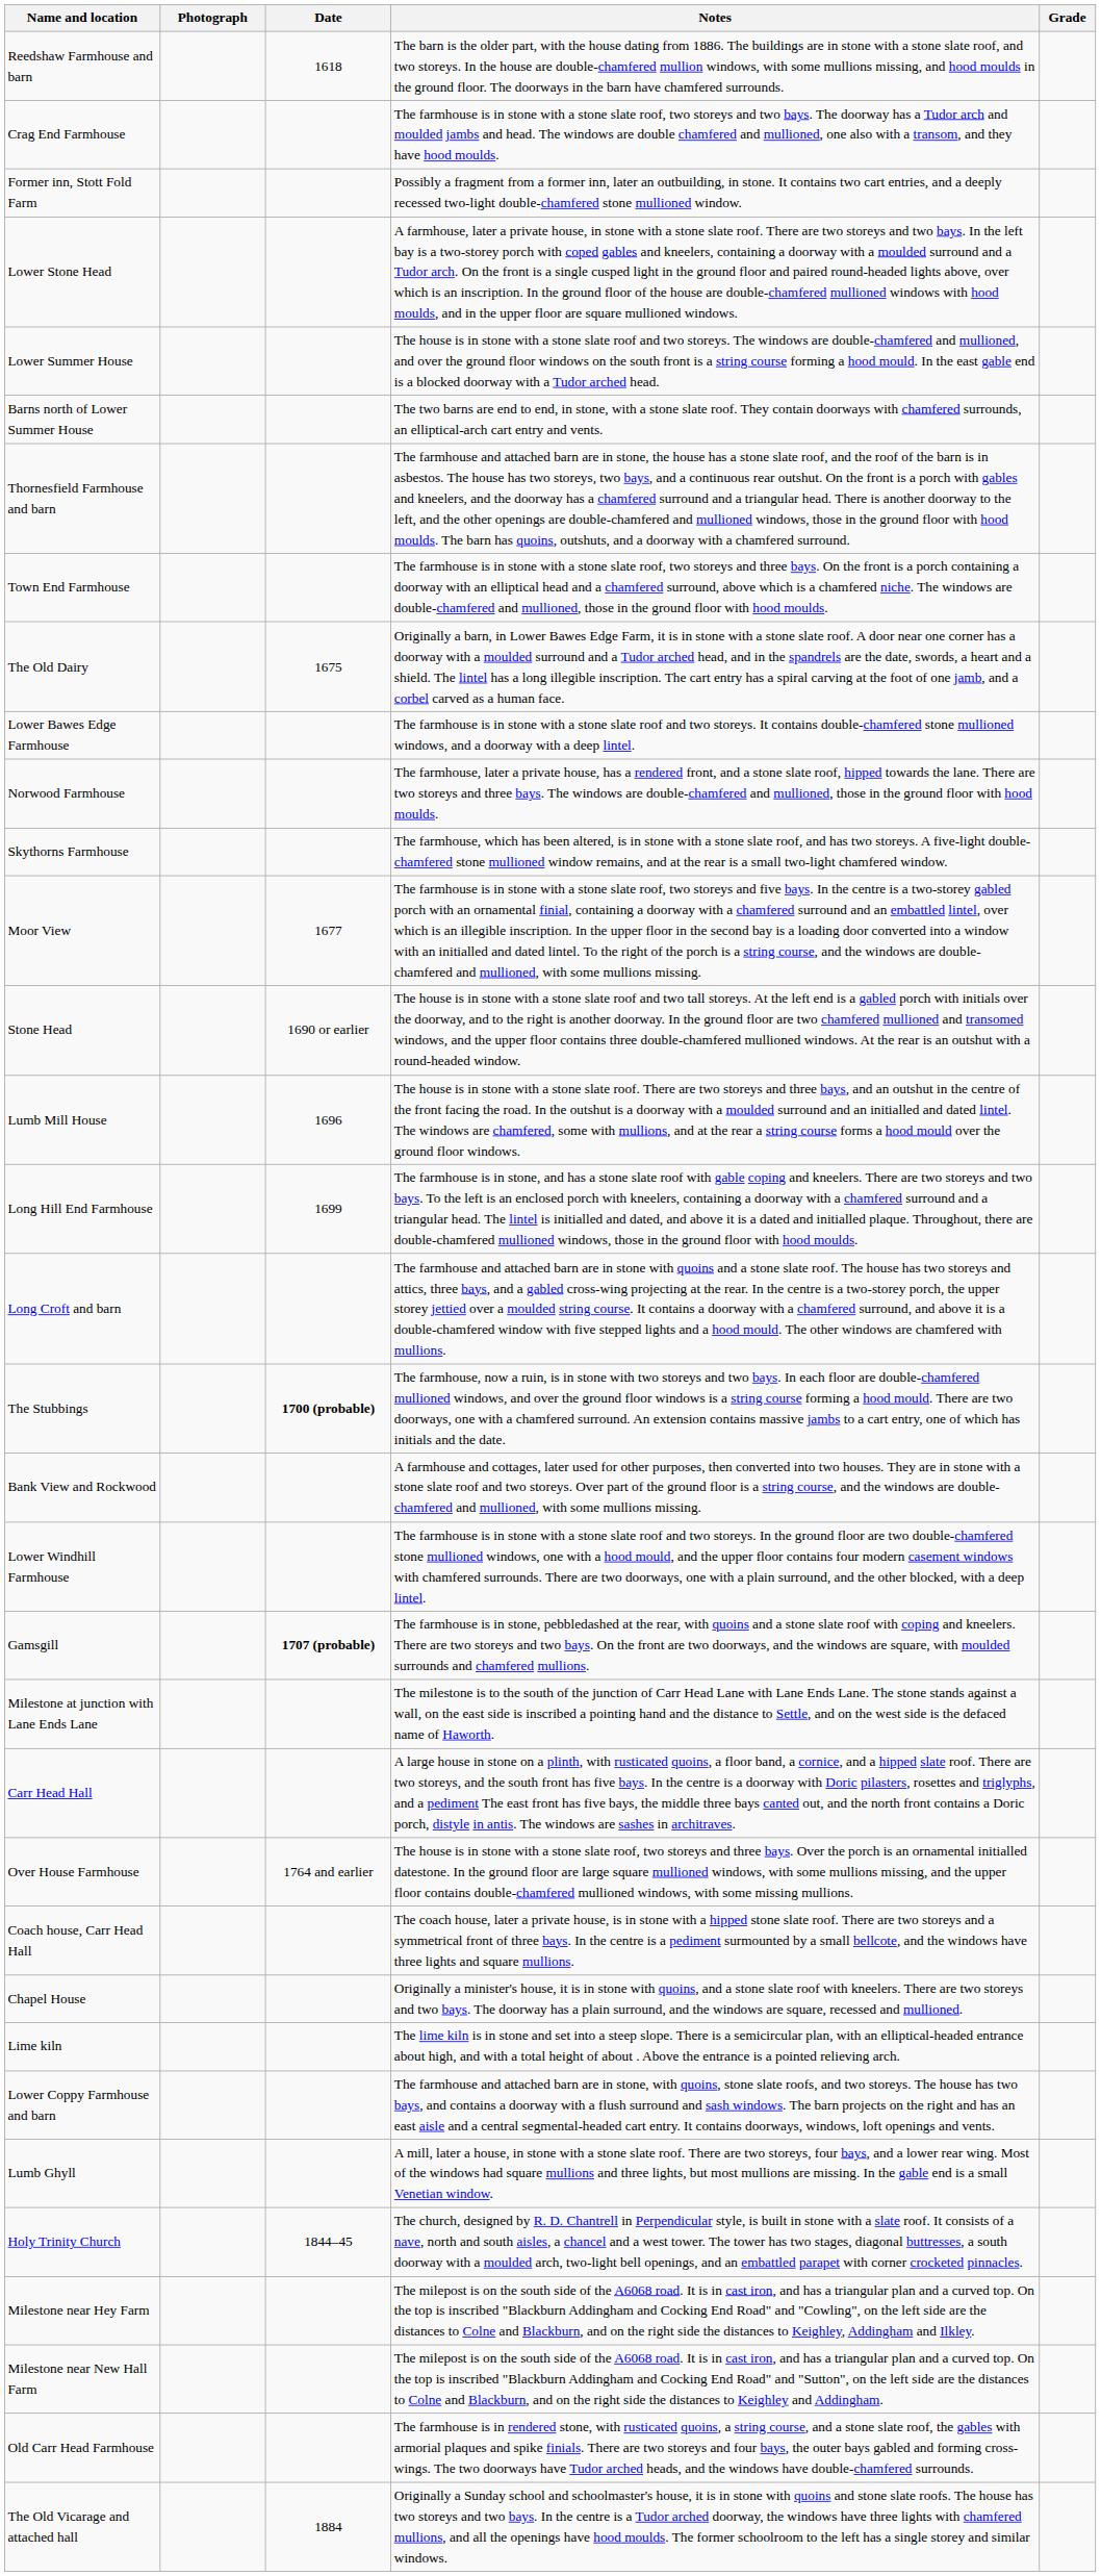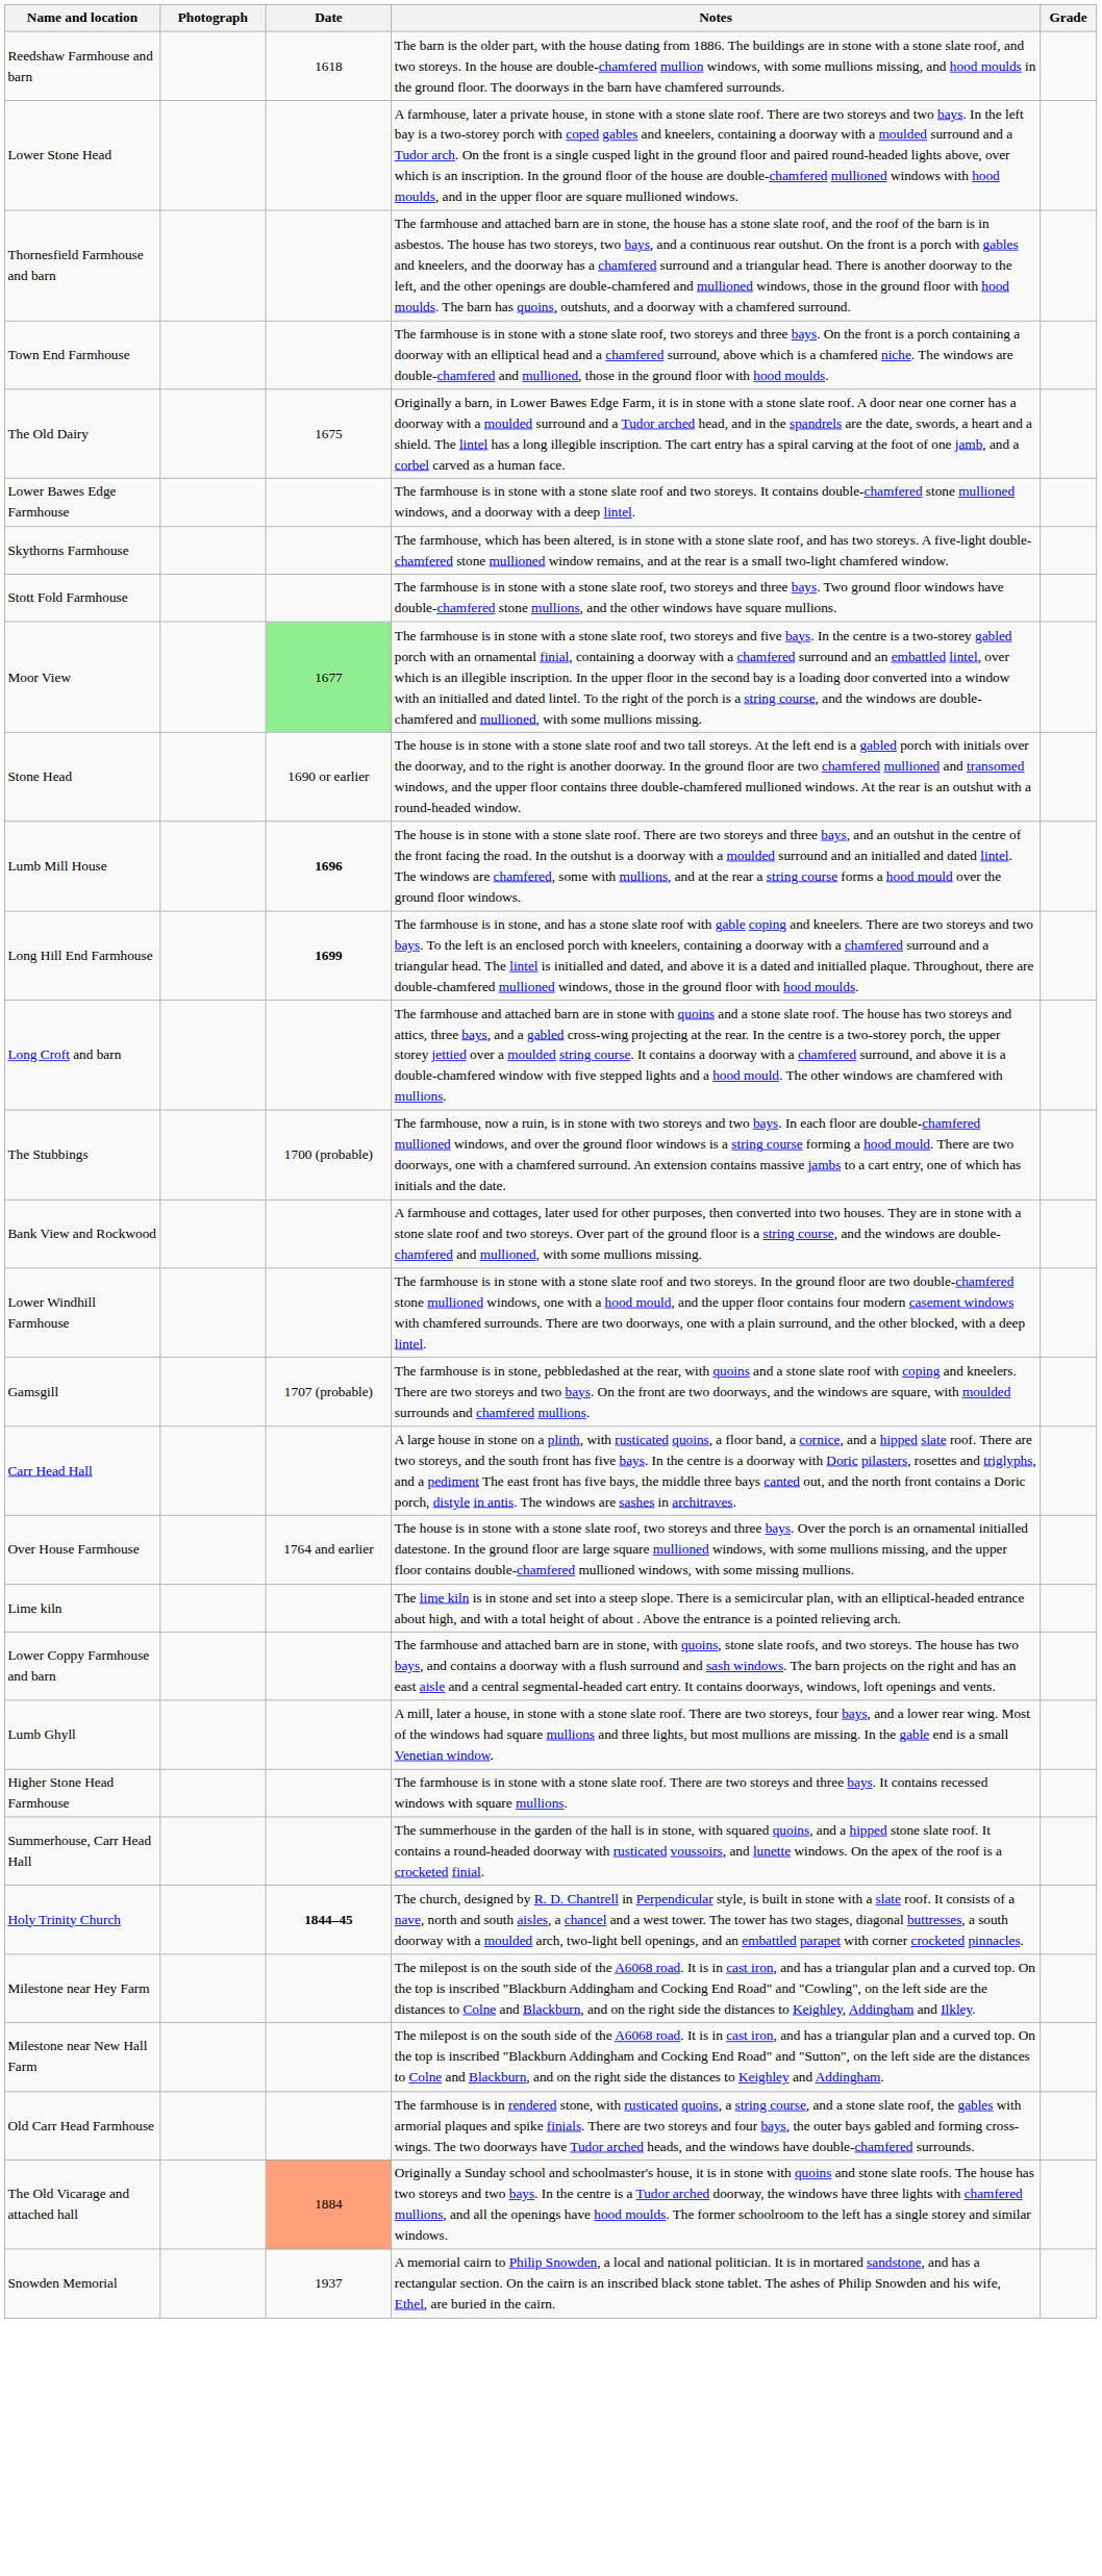- row: Crag End Farmhouse | The farmhouse is in stone with a stone slate roof, two storeys and two bays. The doorway has a Tudor arch and moulded jambs and head. The windows are double chamfered and mullioned, one also with a transom, and they have hood moulds.
- row: Former inn, Stott Fold Farm | Possibly a fragment from a former inn, later an outbuilding, in stone. It contains two cart entries, and a deeply recessed two-light double-chamfered stone mullioned window.
- row: Lower Summer House | The house is in stone with a stone slate roof and two storeys. The windows are double-chamfered and mullioned, and over the ground floor windows on the south front is a string course forming a hood mould. In the east gable end is a blocked doorway with a Tudor arched head.
- row: Barns north of Lower Summer House | The two barns are end to end, in stone, with a stone slate roof. They contain doorways with chamfered surrounds, an elliptical-arch cart entry and vents.
- row: Norwood Farmhouse | The farmhouse, later a private house, has a rendered front, and a stone slate roof, hipped towards the lane. There are two storeys and three bays. The windows are double-chamfered and mullioned, those in the ground floor with hood moulds.
+ row: Stott Fold Farmhouse | The farmhouse is in stone with a stone slate roof, two storeys and three bays. Two ground floor windows have double-chamfered stone mullions, and the other windows have square mullions.
Moor View | Date: no background -> lightgreen background
Lumb Mill House | Date: normal -> bold
Long Hill End Farmhouse | Date: normal -> bold
The Stubbings | Date: bold -> normal
Gamsgill | Date: bold -> normal
- row: Milestone at junction with Lane Ends Lane | The milestone is to the south of the junction of Carr Head Lane with Lane Ends Lane. The stone stands against a wall, on the east side is inscribed a pointing hand and the distance to Settle, and on the west side is the defaced name of Haworth.
- row: Coach house, Carr Head Hall | The coach house, later a private house, is in stone with a hipped stone slate roof. There are two storeys and a symmetrical front of three bays. In the centre is a pediment surmounted by a small bellcote, and the windows have three lights and square mullions.
- row: Chapel House | Originally a minister's house, it is in stone with quoins, and a stone slate roof with kneelers. There are two storeys and two bays. The doorway has a plain surround, and the windows are square, recessed and mullioned.
+ row: Higher Stone Head Farmhouse | The farmhouse is in stone with a stone slate roof. There are two storeys and three bays. It contains recessed windows with square mullions.
+ row: Summerhouse, Carr Head Hall | The summerhouse in the garden of the hall is in stone, with squared quoins, and a hipped stone slate roof. It contains a round-headed doorway with rusticated voussoirs, and lunette windows. On the apex of the roof is a crocketed finial.
Holy Trinity Church | Date: normal -> bold
The Old Vicarage and attached hall | Date: no background -> lightsalmon background
+ row: Snowden Memorial | 1937 | A memorial cairn to Philip Snowden, a local and national politician. It is in mortared sandstone, and has a rectangular section. On the cairn is an inscribed black stone tablet. The ashes of Philip Snowden and his wife, Ethel, are buried in the cairn.
